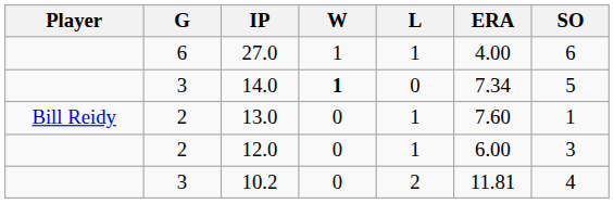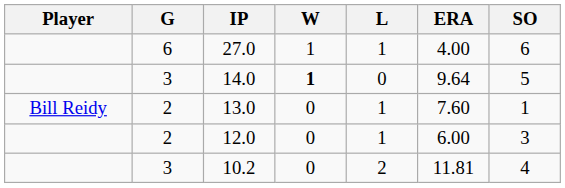14.0 | ERA: 7.34 -> 9.64
